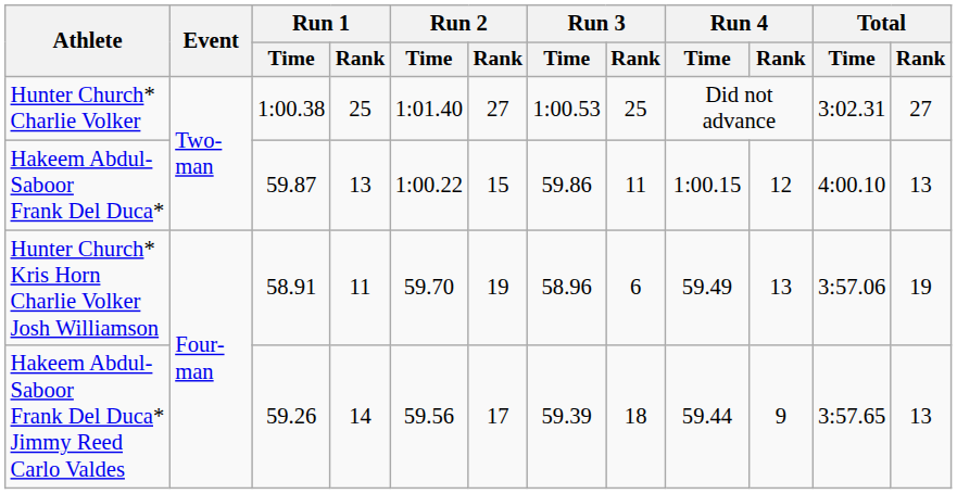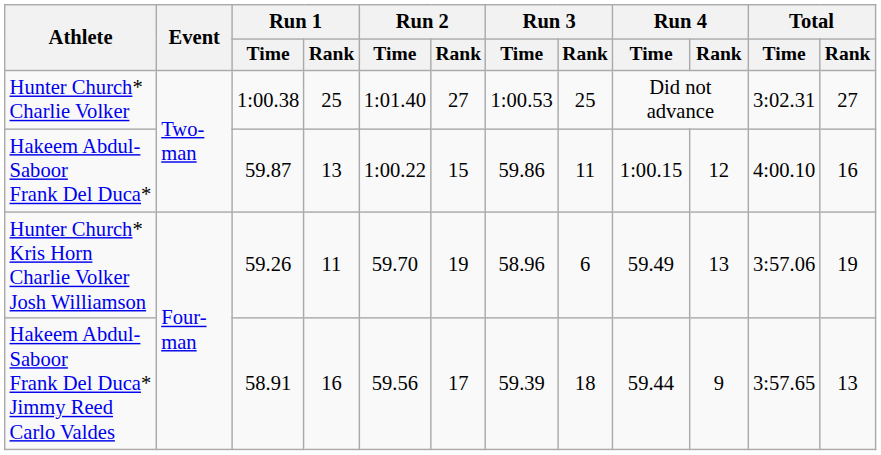Hakeem Abdul-Saboor Frank Del Duca* | Total / Rank: 13 -> 16
Hunter Church* Kris Horn Charlie Volker Josh Williamson | Run 1 / Time: 58.91 -> 59.26
Hakeem Abdul-Saboor Frank Del Duca* Jimmy Reed Carlo Valdes | Run 1 / Time: 59.26 -> 58.91
Hakeem Abdul-Saboor Frank Del Duca* Jimmy Reed Carlo Valdes | Run 1 / Rank: 14 -> 16
